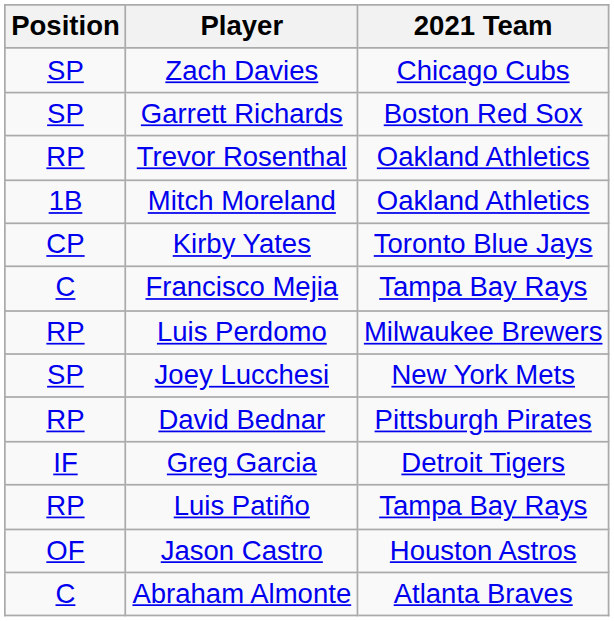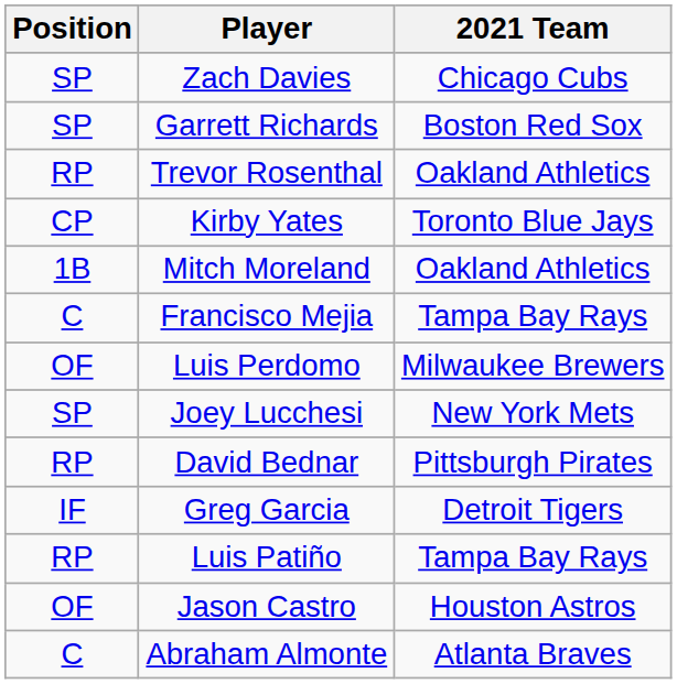rows swapped: Mitch Moreland <-> Kirby Yates
Luis Perdomo | Position: RP -> OF
